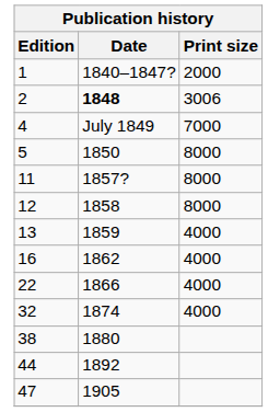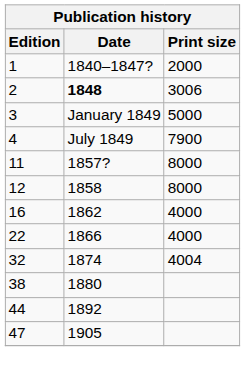+ row: 3 | January 1849 | 5000
4 | Print size: 7000 -> 7900
- row: 5 | 1850 | 8000
- row: 13 | 1859 | 4000
32 | Print size: 4000 -> 4004
